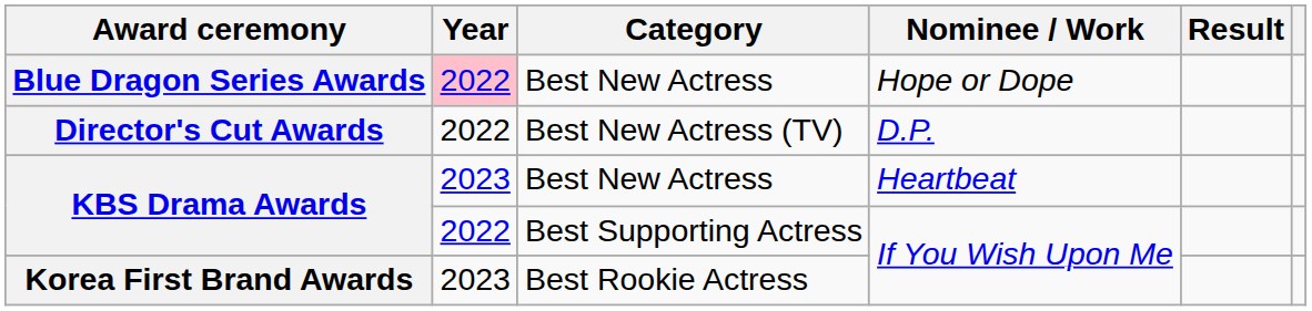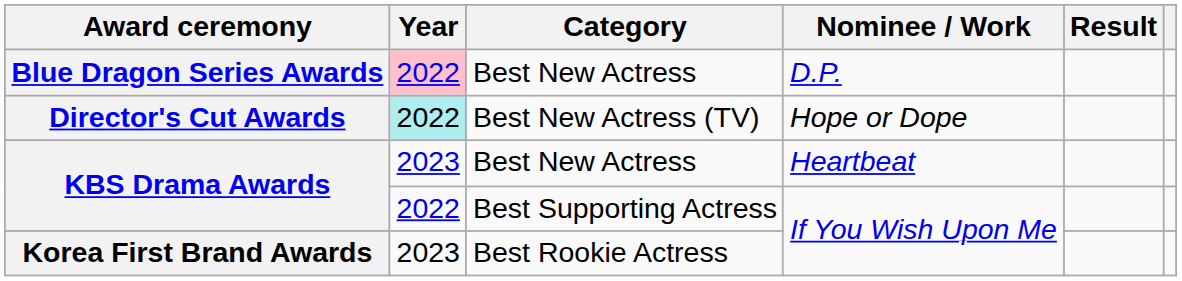Blue Dragon Series Awards | Nominee / Work: Hope or Dope -> D.P.
Director's Cut Awards | Year: no background -> paleturquoise background
Director's Cut Awards | Nominee / Work: D.P. -> Hope or Dope
